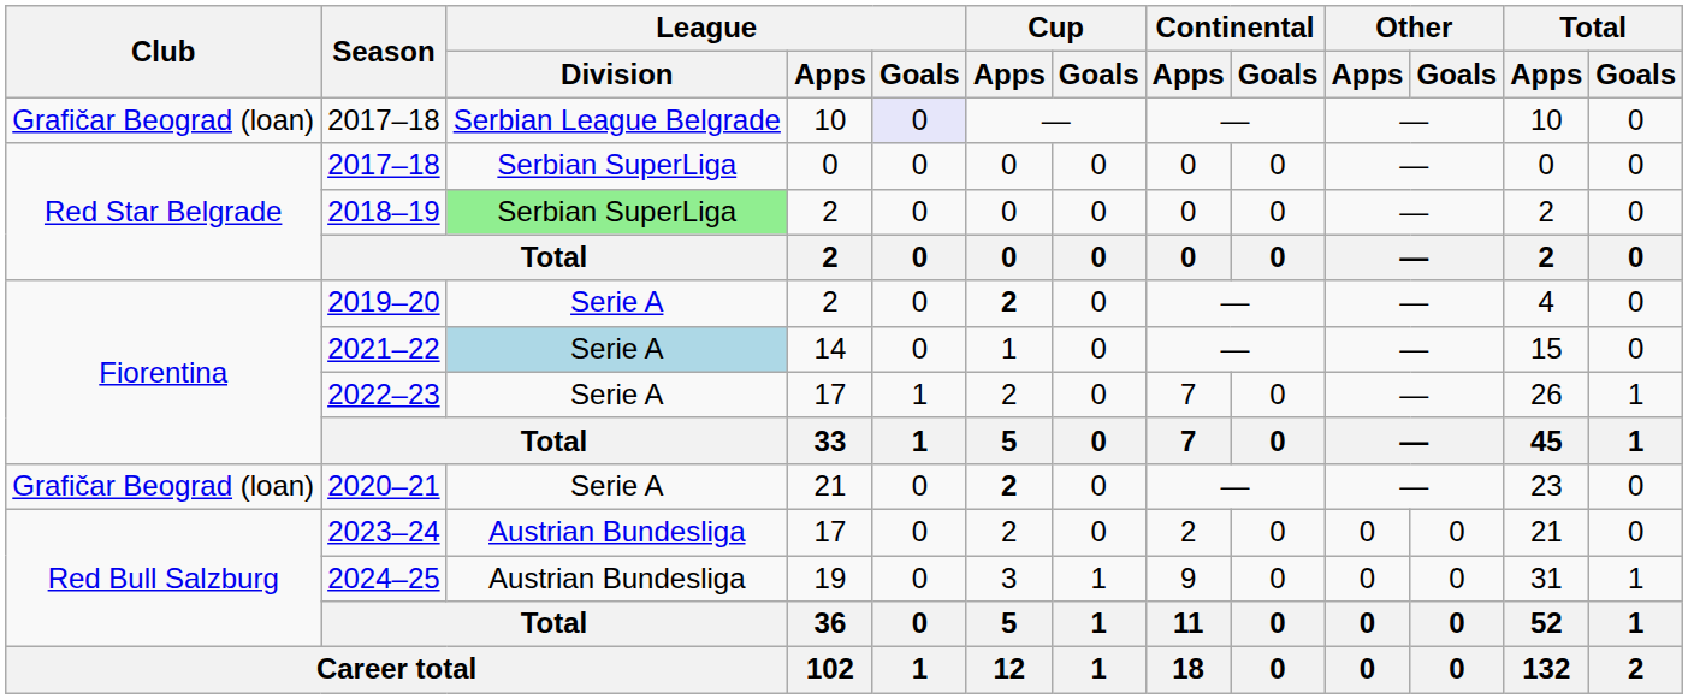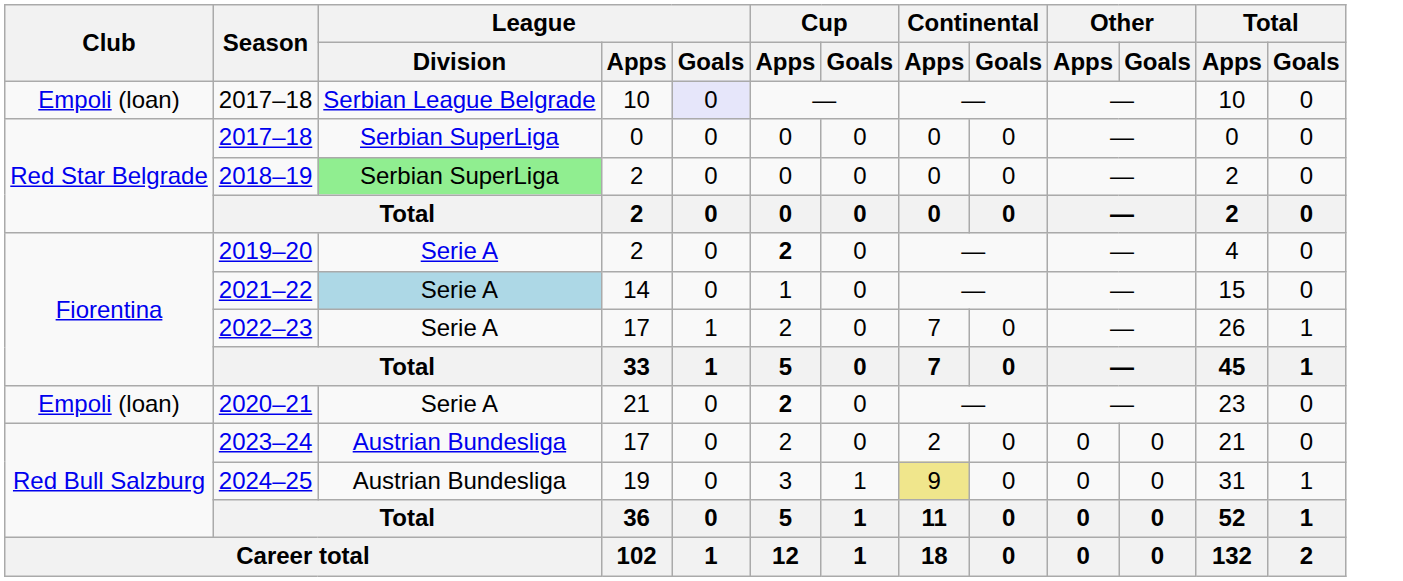2017–18 / 10 | Club: Grafičar Beograd (loan) -> Empoli (loan)
2020–21 | Club: Grafičar Beograd (loan) -> Empoli (loan)
2024–25 | Continental / Apps: no background -> khaki background
